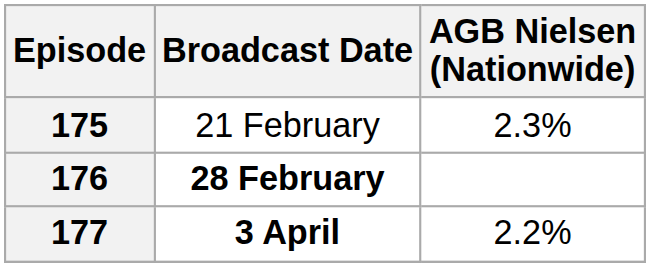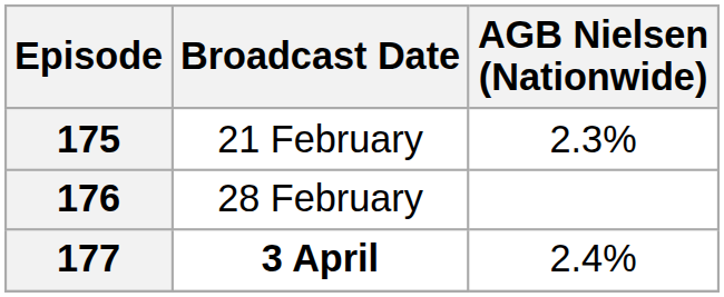176 | Broadcast Date: bold -> normal
177 | AGB Nielsen (Nationwide): 2.2% -> 2.4%
